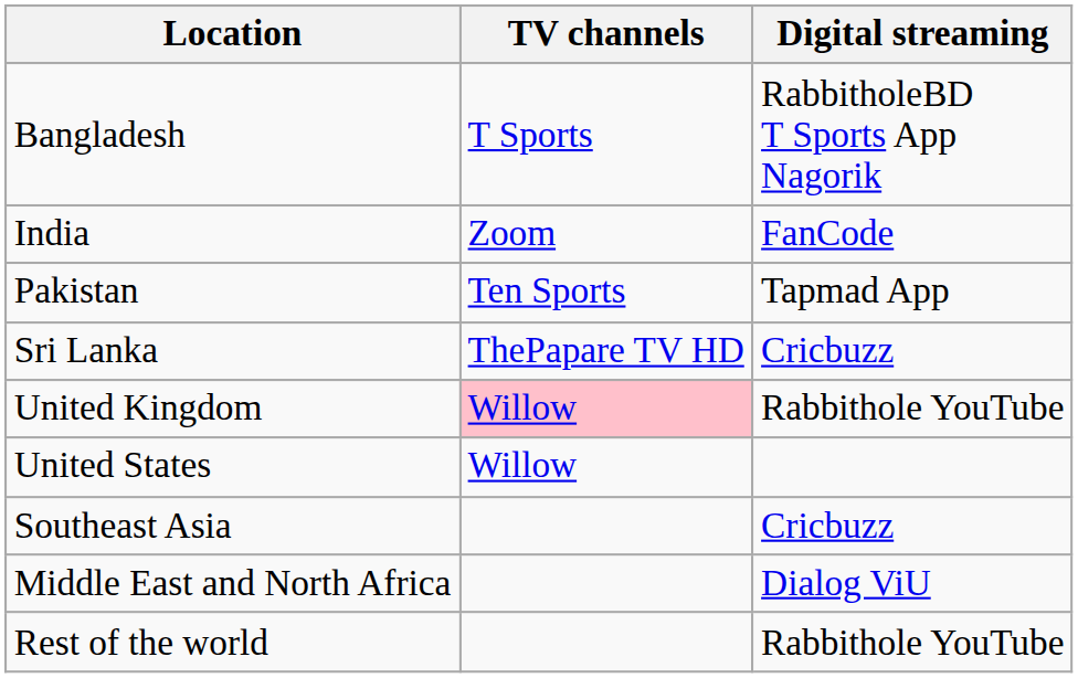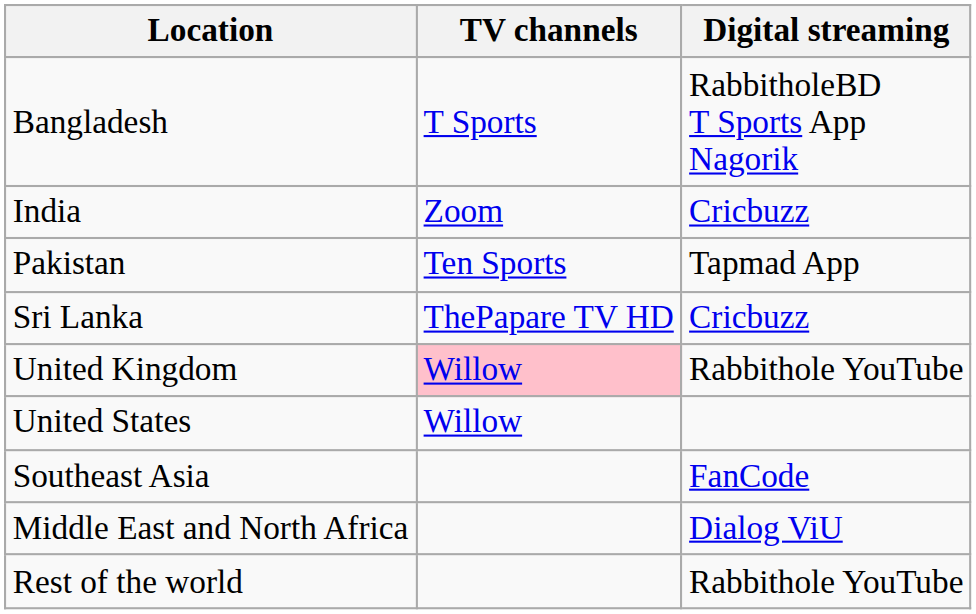India | Digital streaming: FanCode -> Cricbuzz
Southeast Asia | Digital streaming: Cricbuzz -> FanCode
